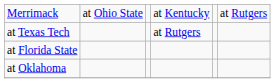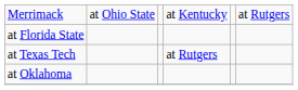rows swapped: at Texas Tech <-> at Florida State
